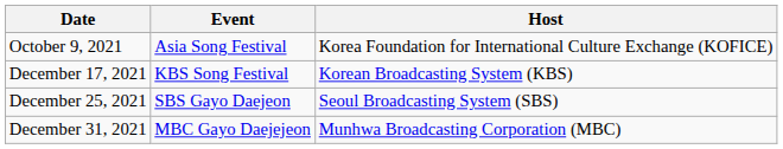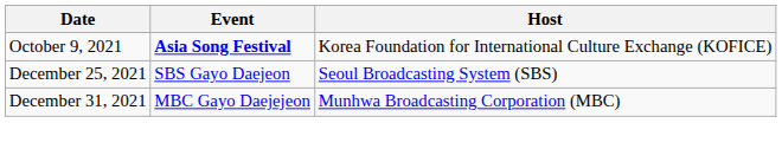October 9, 2021 | Event: normal -> bold
- row: December 17, 2021 | KBS Song Festival | Korean Broadcasting System (KBS)
